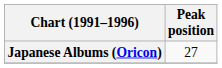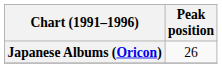Japanese Albums (Oricon) | Peak position: 27 -> 26
